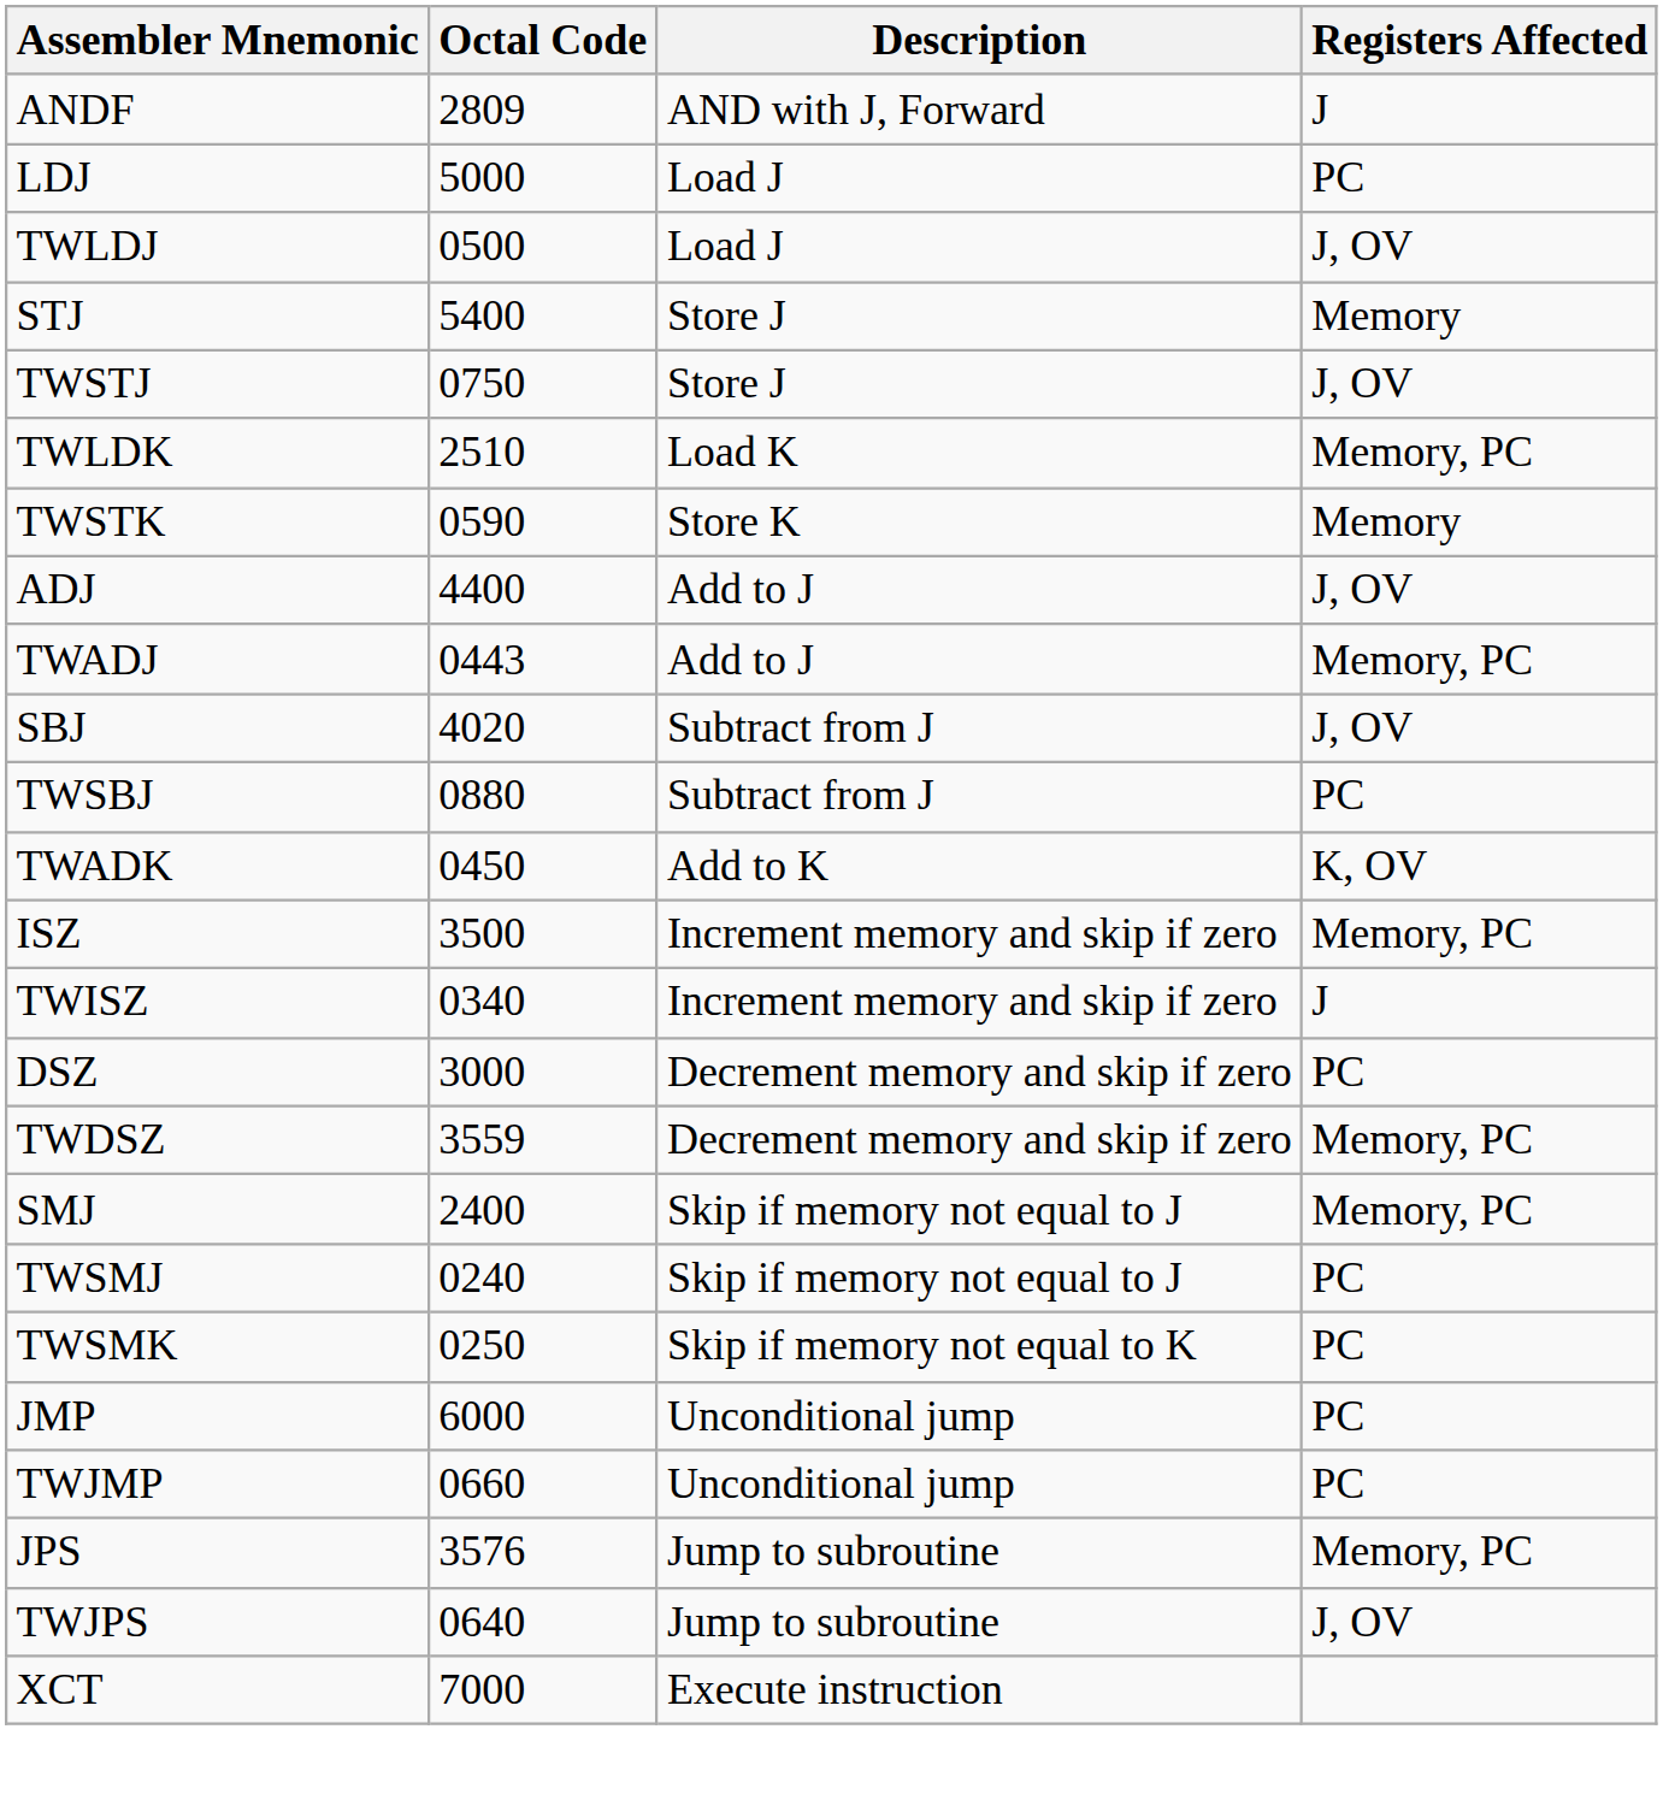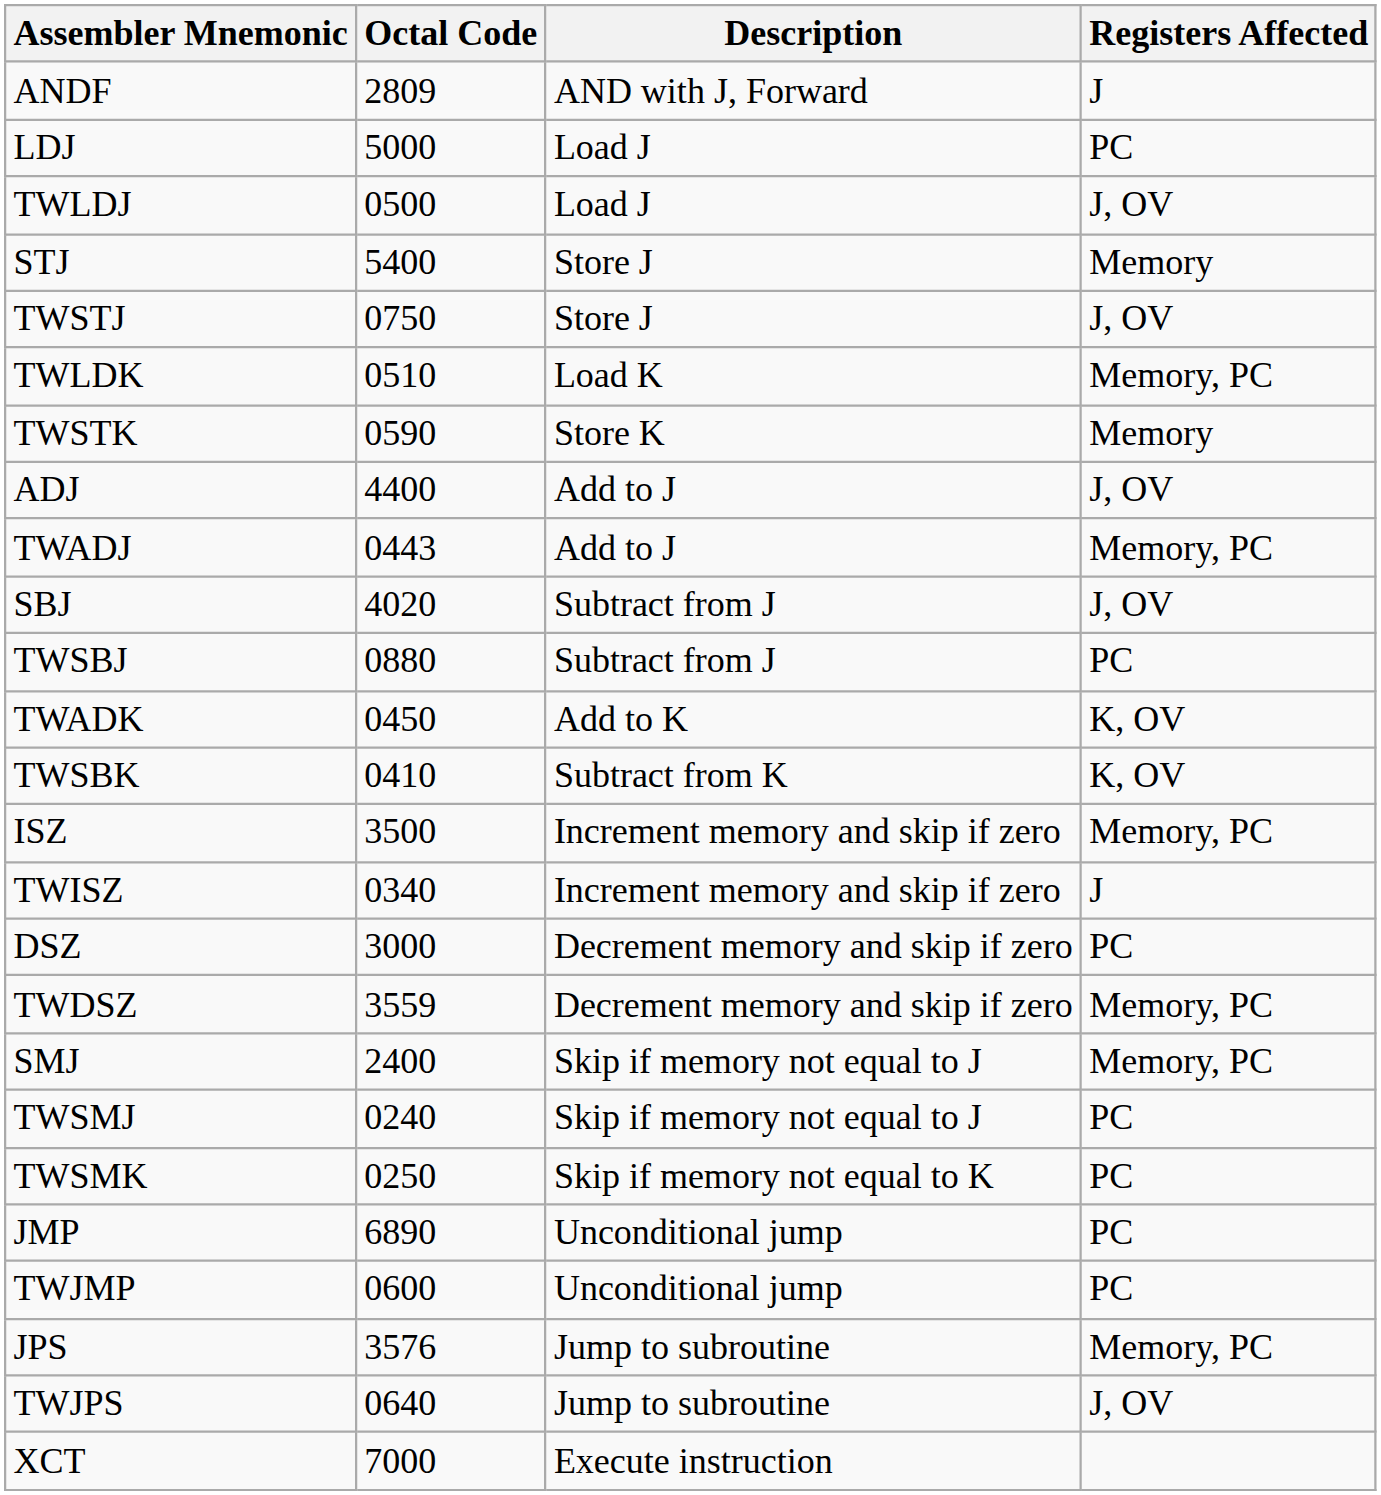TWLDK | Octal Code: 2510 -> 0510
+ row: TWSBK | 0410 | Subtract from K | K, OV
JMP | Octal Code: 6000 -> 6890
TWJMP | Octal Code: 0660 -> 0600
